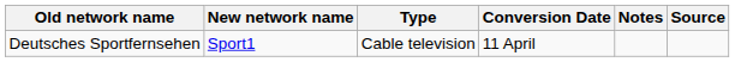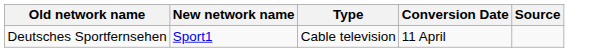- column: Notes
